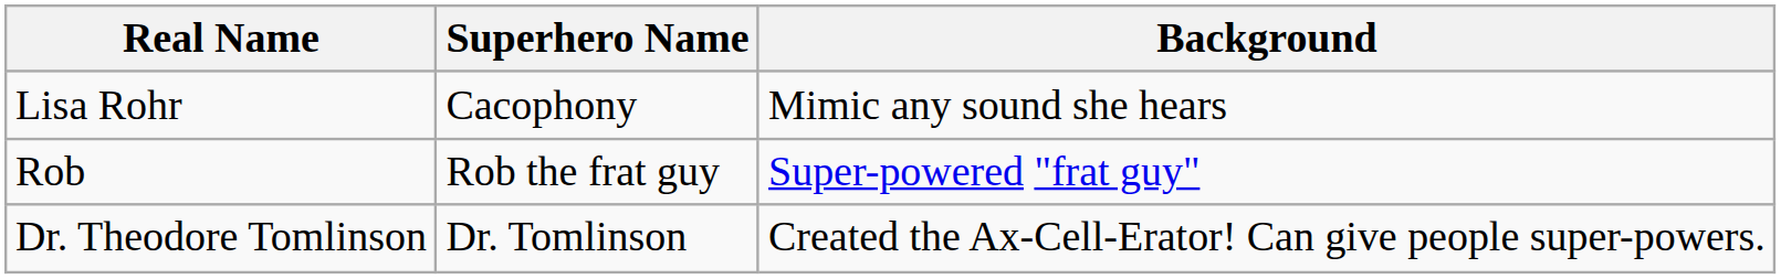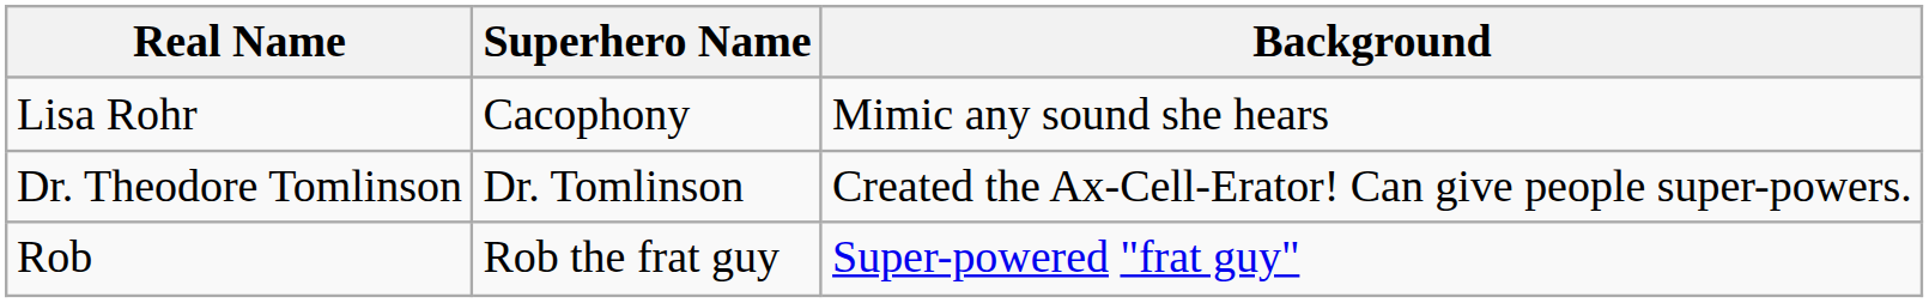rows swapped: Dr. Theodore Tomlinson <-> Rob
